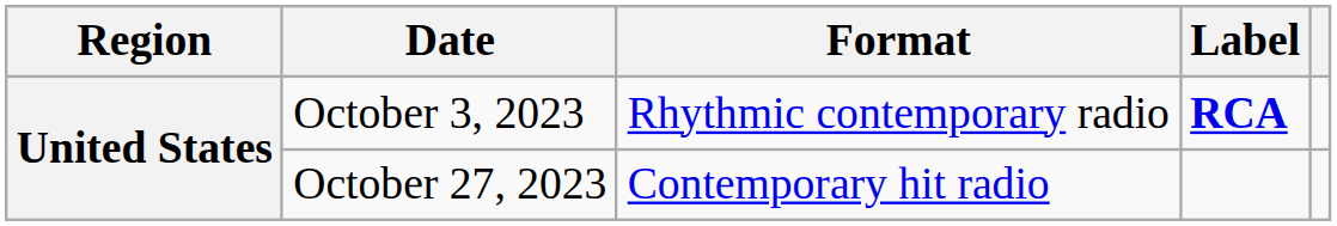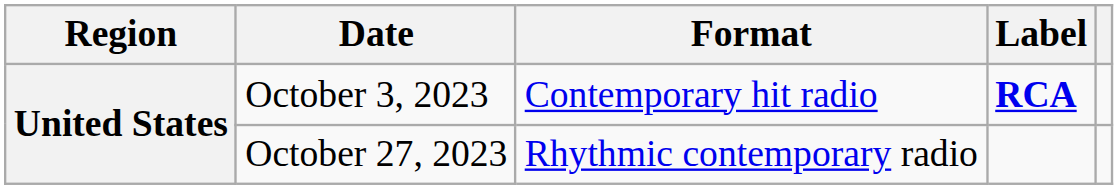October 3, 2023 | Format: Rhythmic contemporary radio -> Contemporary hit radio
October 27, 2023 | Format: Contemporary hit radio -> Rhythmic contemporary radio
